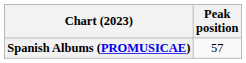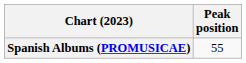Spanish Albums (PROMUSICAE) | Peak position: 57 -> 55
